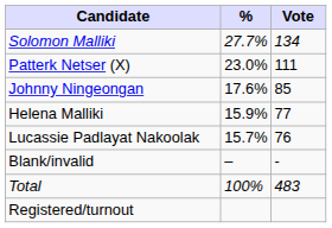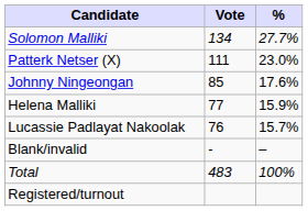columns swapped: Vote <-> %
